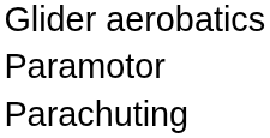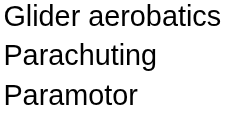rows swapped: Parachuting <-> Paramotor
